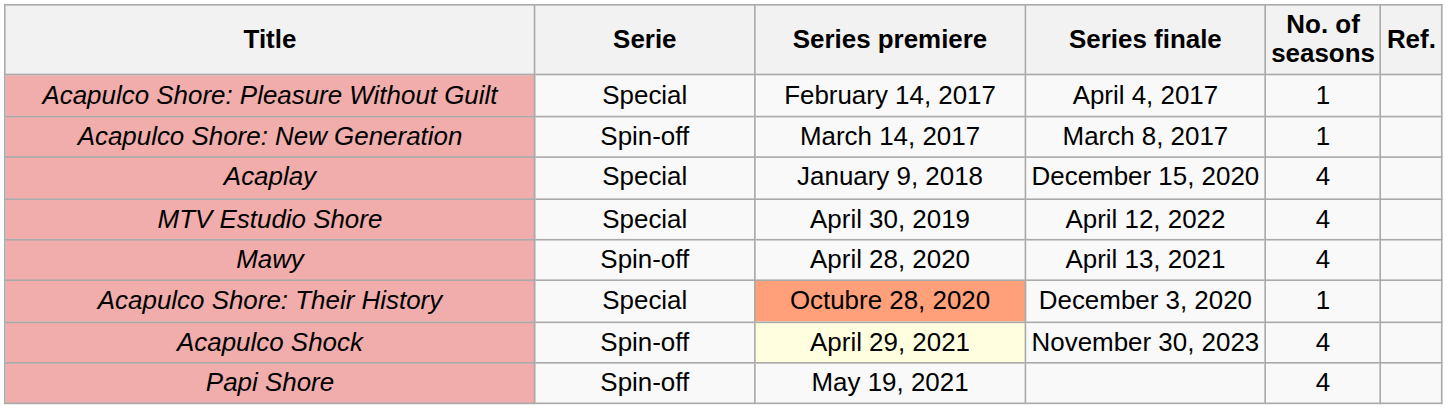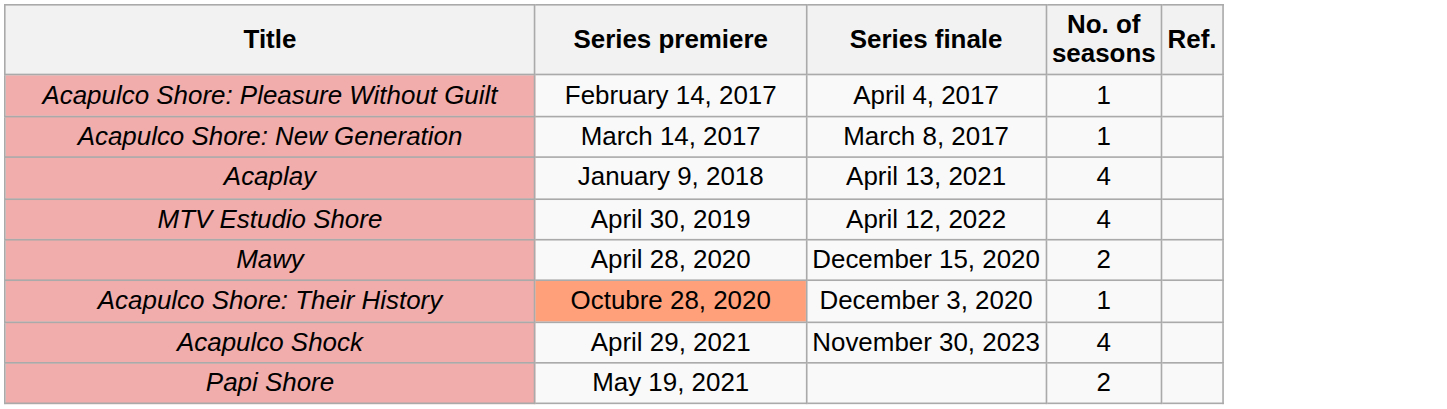- column: Serie | Special | Spin-off | Special | Special | Spin-off | Special | Spin-off | Spin-off
Acaplay | Series finale: December 15, 2020 -> April 13, 2021
Mawy | Series finale: April 13, 2021 -> December 15, 2020
Mawy | No. of seasons: 4 -> 2
Acapulco Shock | Series premiere: lightyellow background -> no background
Papi Shore | No. of seasons: 4 -> 2
